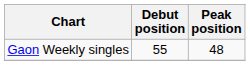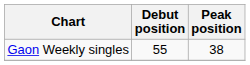Gaon Weekly singles | Peak position: 48 -> 38
